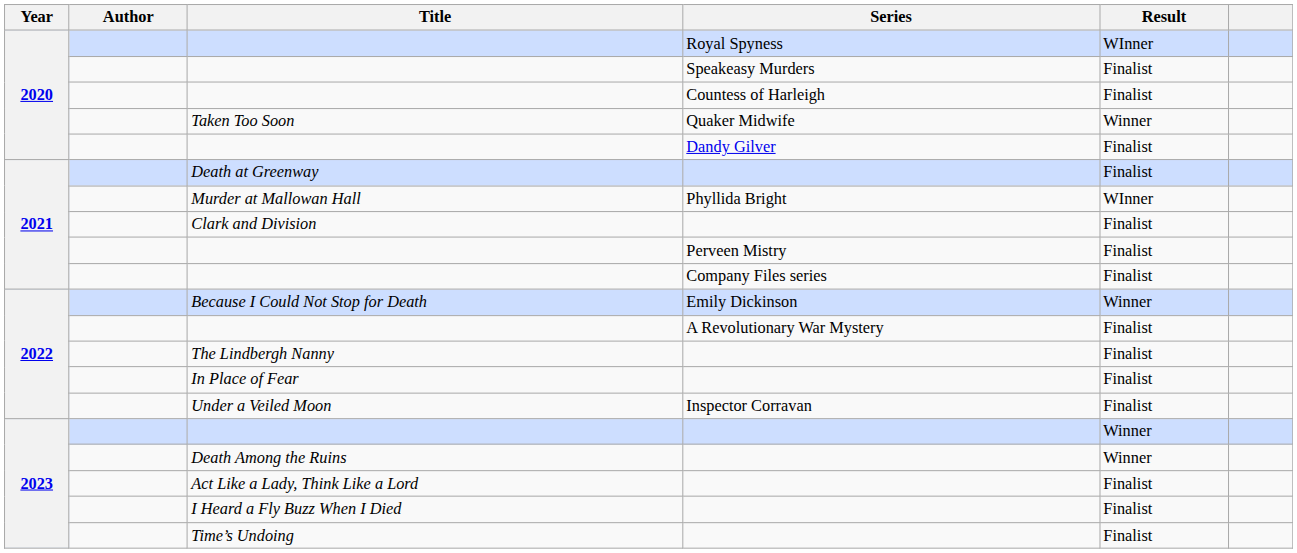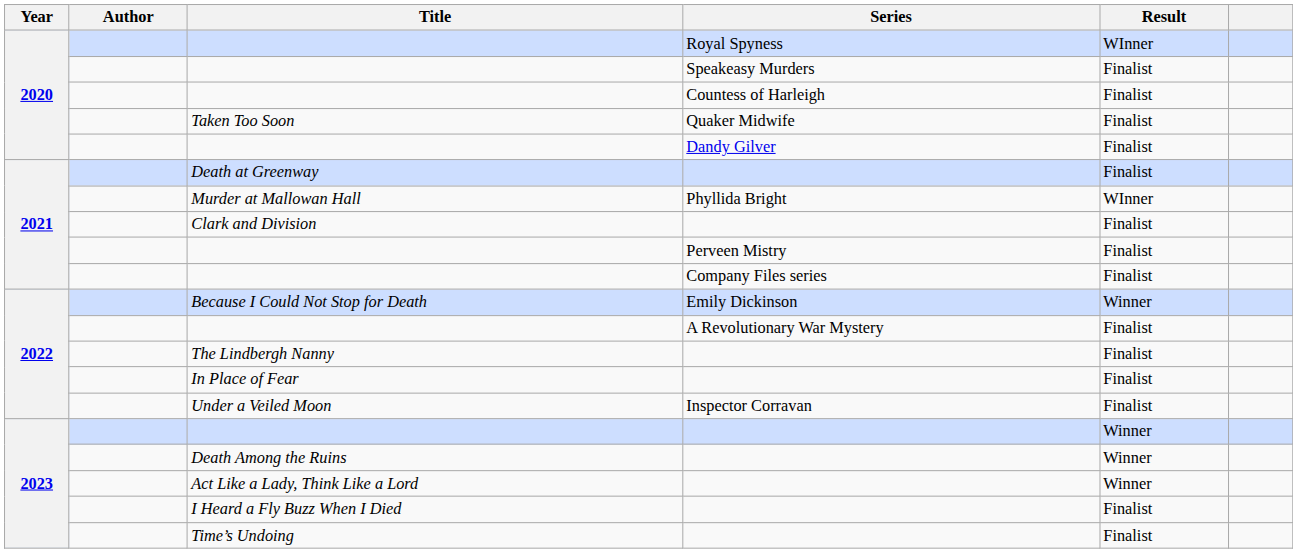Taken Too Soon | Result: Winner -> Finalist
Act Like a Lady, Think Like a Lord | Result: Finalist -> Winner
